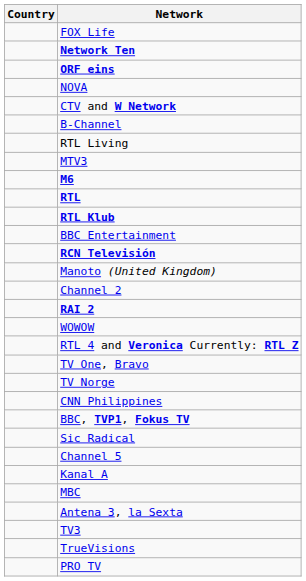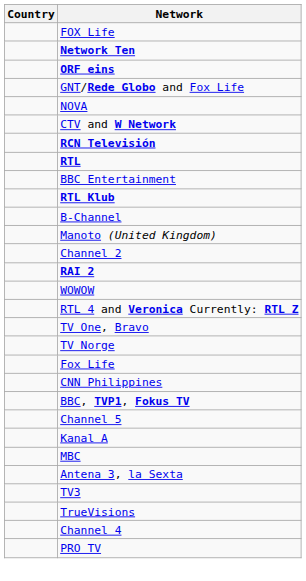+ row: GNT/Rede Globo and Fox Life
rows swapped: RCN Televisión <-> B-Channel
- row: RTL Living
- row: MTV3
- row: M6
rows swapped: RTL Klub <-> BBC Entertainment
+ row: Fox Life
- row: Sic Radical
+ row: Channel 4
